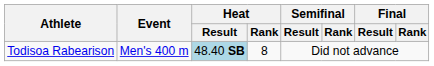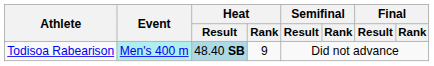Todisoa Rabearison | Event: no background -> paleturquoise background
Todisoa Rabearison | Heat / Rank: 8 -> 9
